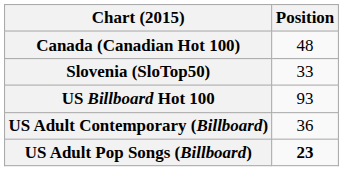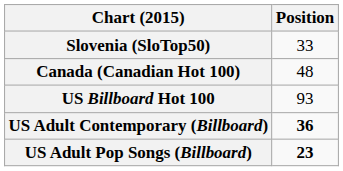rows swapped: Canada (Canadian Hot 100) <-> Slovenia (SloTop50)
US Adult Contemporary (Billboard) | Position: normal -> bold
